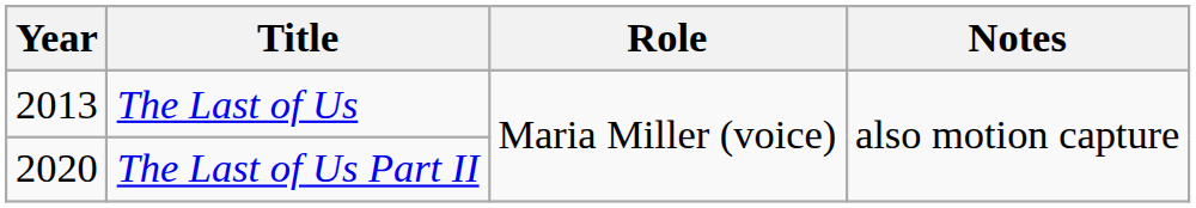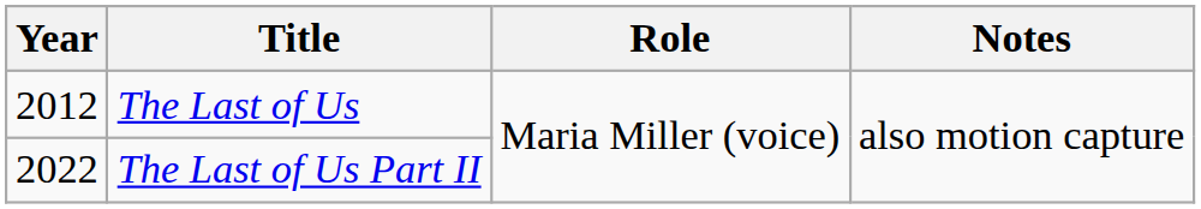The Last of Us | Year: 2013 -> 2012
The Last of Us Part II | Year: 2020 -> 2022
